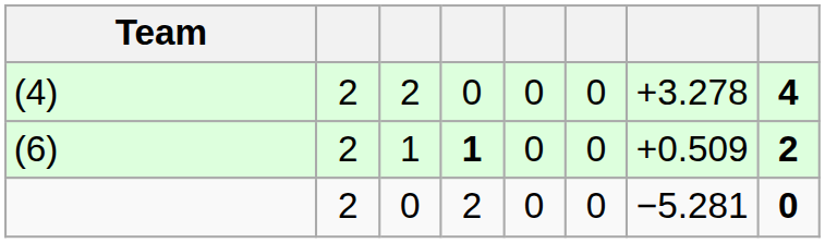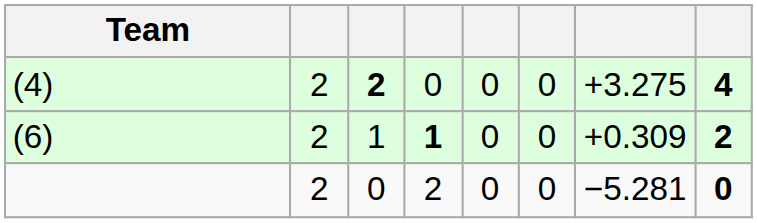(4) | column 3: normal -> bold
(4) | column 7: +3.278 -> +3.275
(6) | column 7: +0.509 -> +0.309
